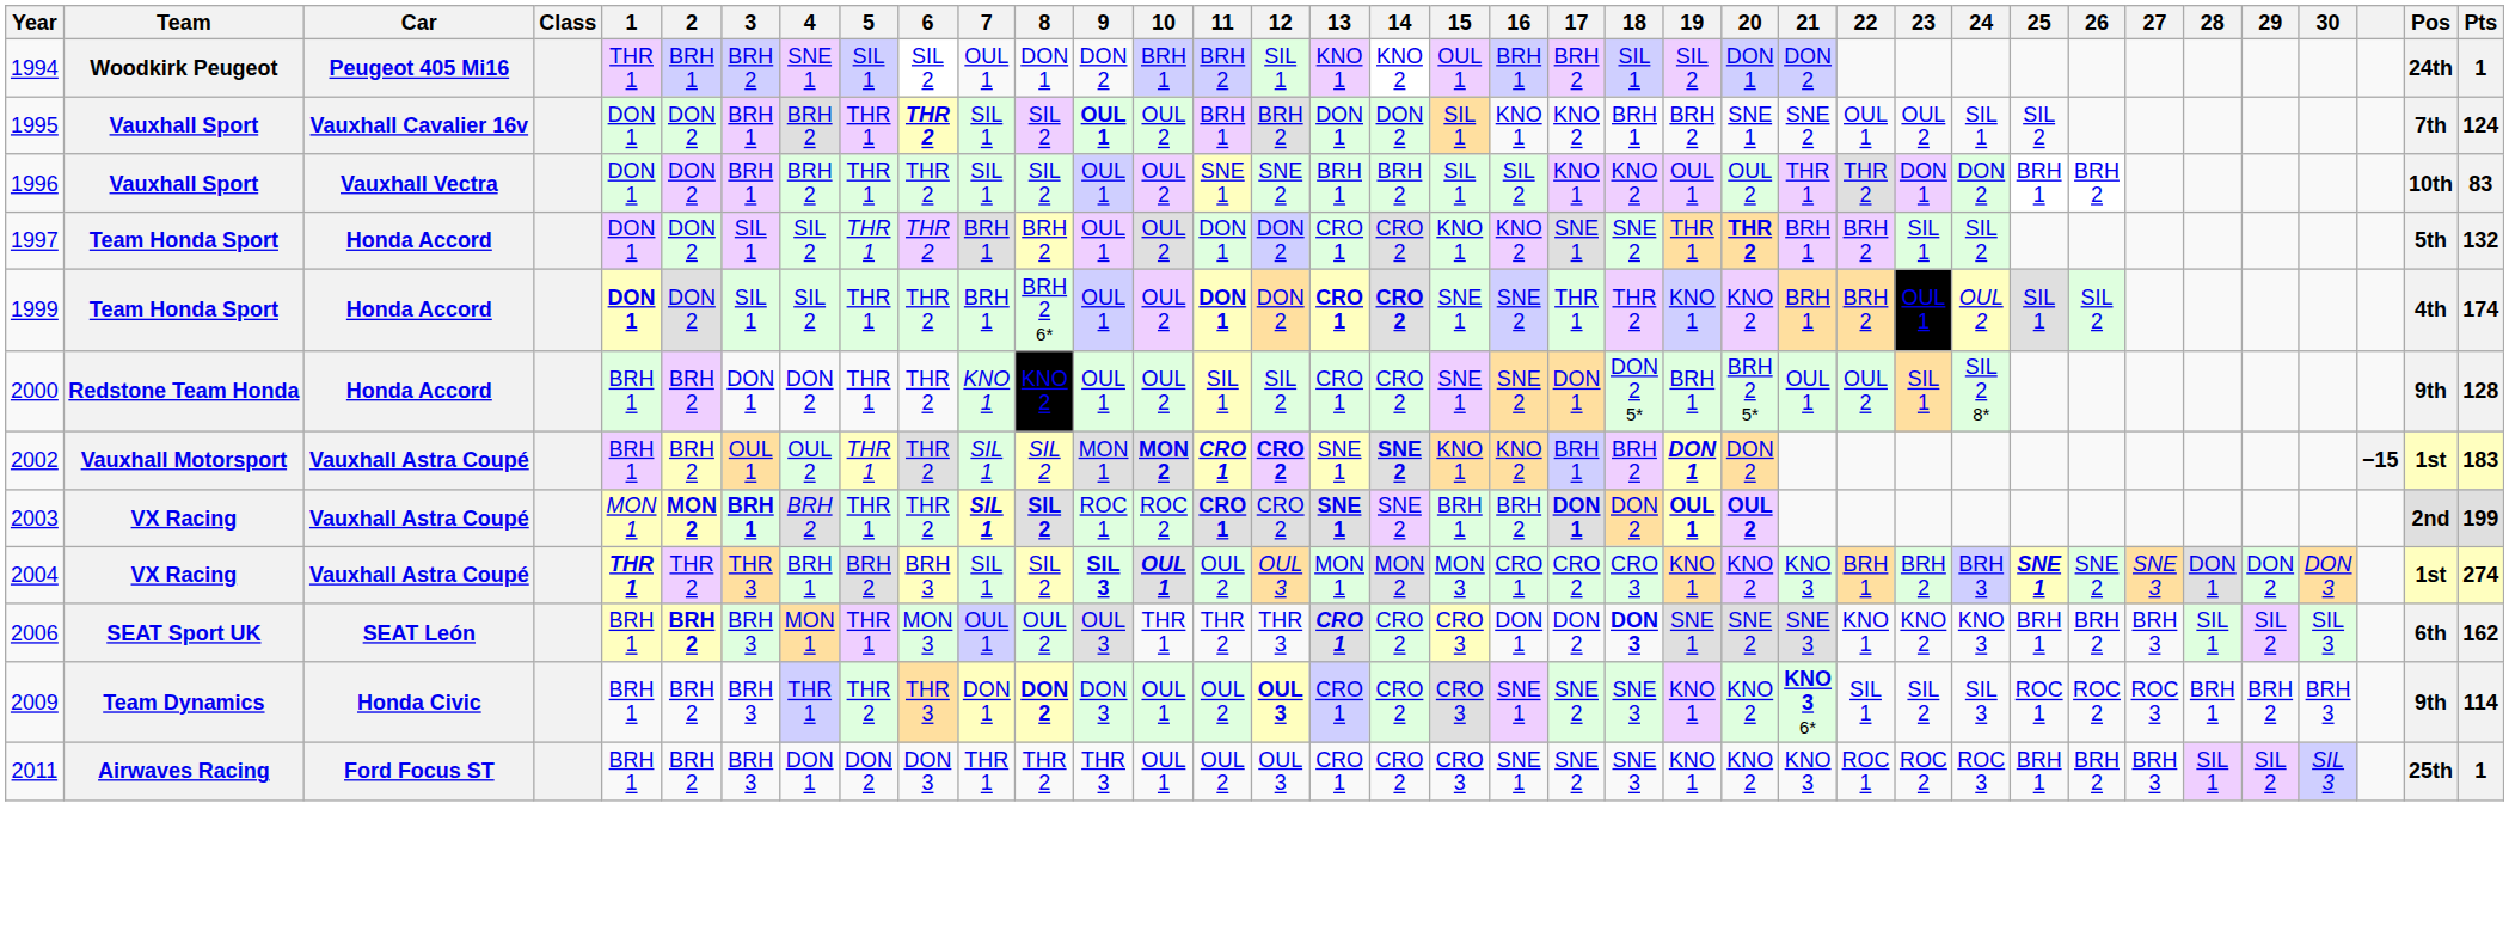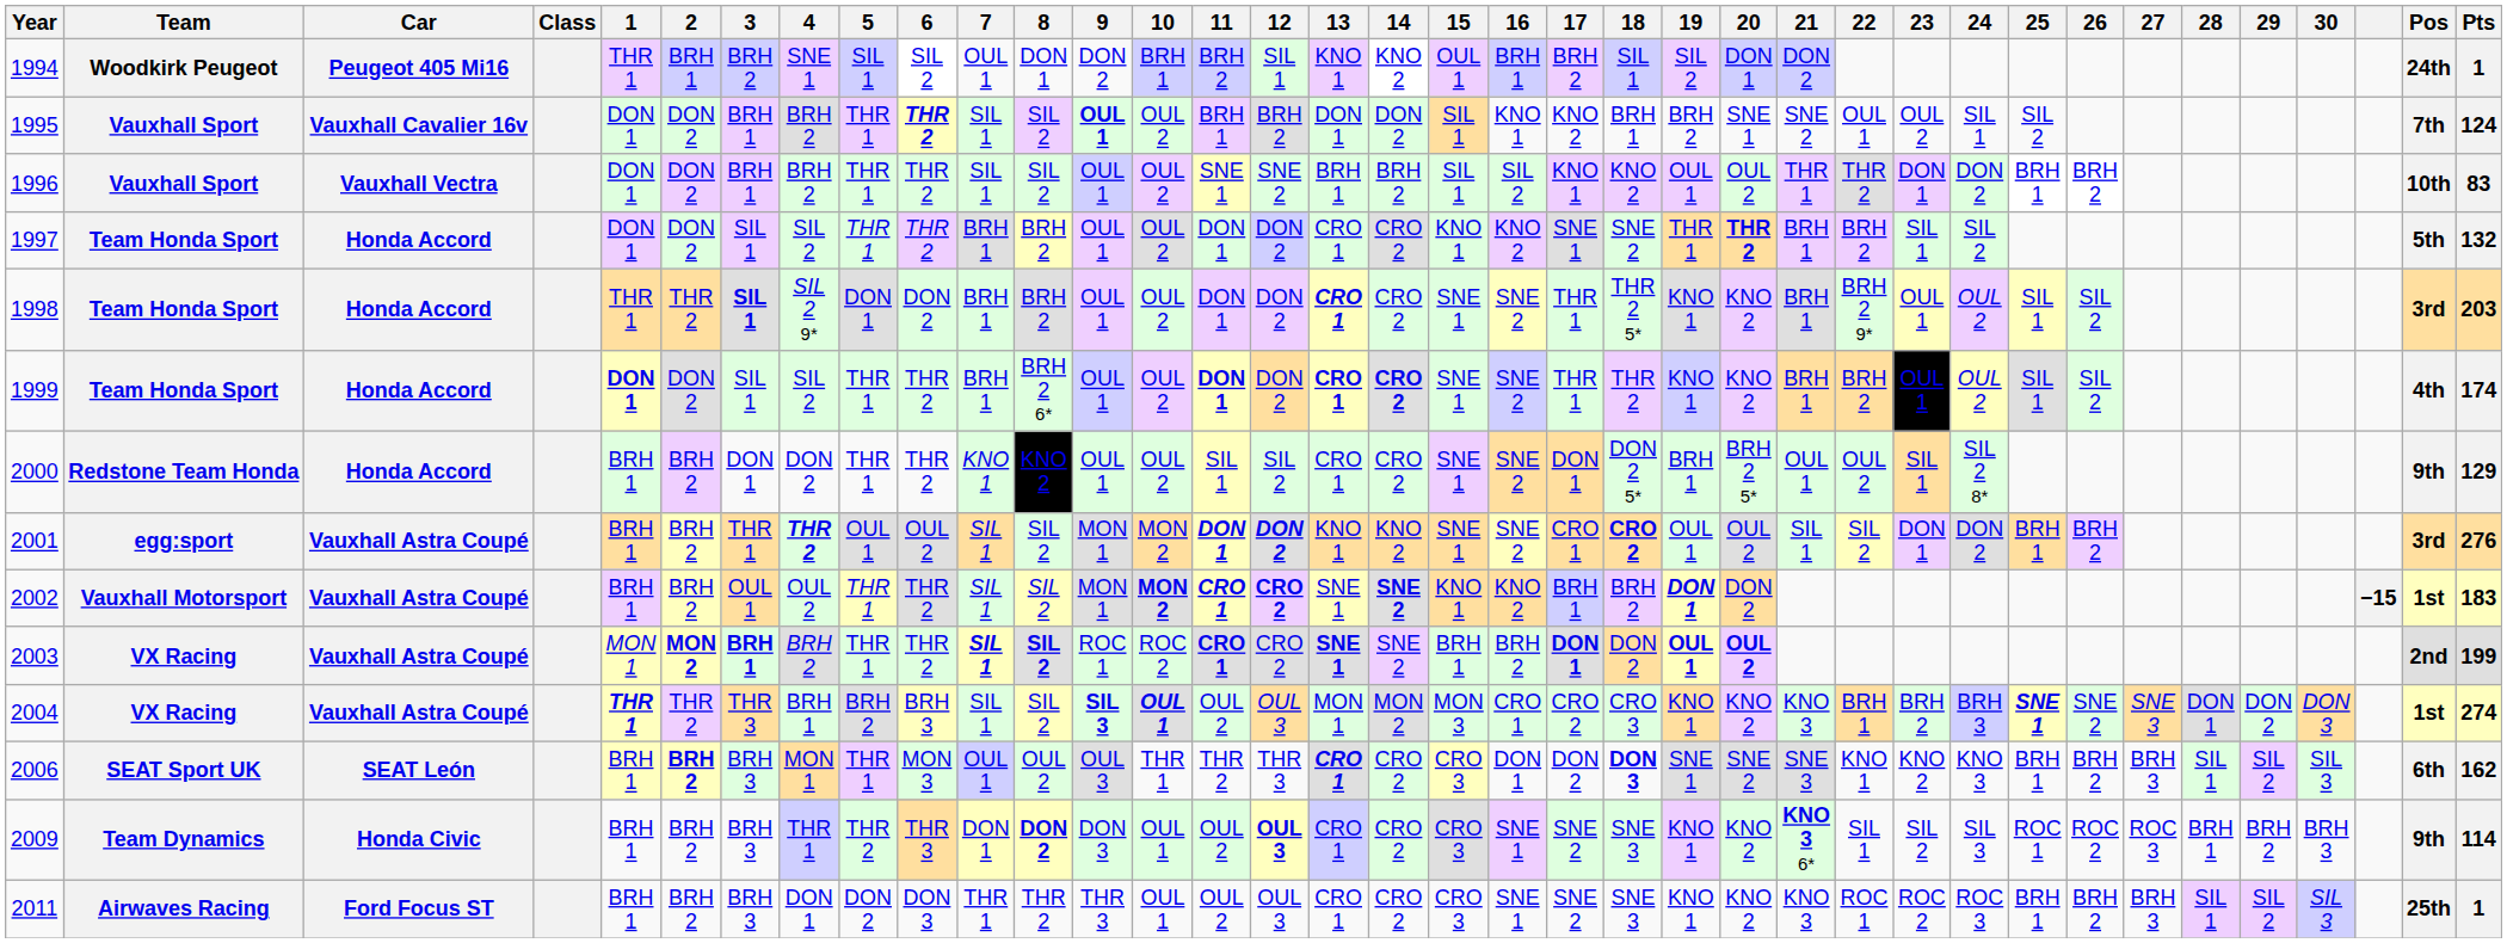+ row: 1998 | Team Honda Sport | Honda Accord | THR 1 | THR 2 | SIL 1 | SIL 2 9* | DON 1 | DON 2 | BRH 1 | BRH 2 | OUL 1 | OUL 2 | DON 1 | DON 2 | CRO 1 | CRO 2 | SNE 1 | SNE 2 | THR 1 | THR 2 5* | KNO 1 | KNO 2 | BRH 1 | BRH 2 9* | OUL 1 | OUL 2 | SIL 1 | SIL 2 | 3rd | 203
2000 | Pts: 128 -> 129
+ row: 2001 | egg:sport | Vauxhall Astra Coupé | BRH 1 | BRH 2 | THR 1 | THR 2 | OUL 1 | OUL 2 | SIL 1 | SIL 2 | MON 1 | MON 2 | DON 1 | DON 2 | KNO 1 | KNO 2 | SNE 1 | SNE 2 | CRO 1 | CRO 2 | OUL 1 | OUL 2 | SIL 1 | SIL 2 | DON 1 | DON 2 | BRH 1 | BRH 2 | 3rd | 276
